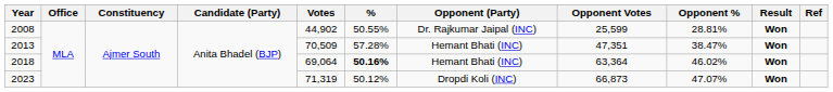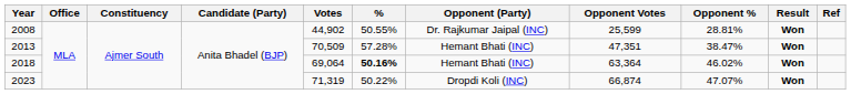2023 | %: 50.12% -> 50.22%
2023 | Opponent Votes: 66,873 -> 66,874
